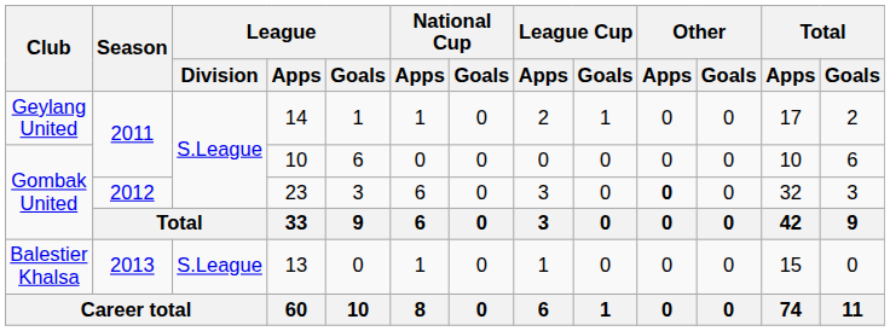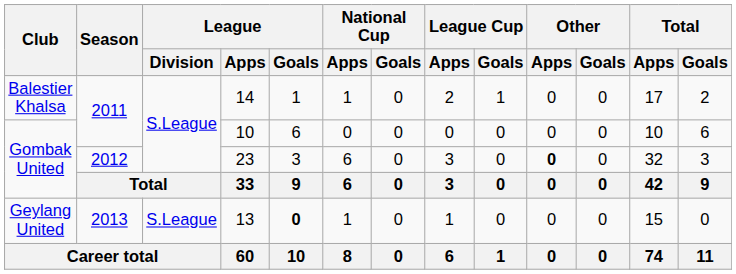14 | Club: Geylang United -> Balestier Khalsa
13 | Club: Balestier Khalsa -> Geylang United
13 | League / Goals: normal -> bold
